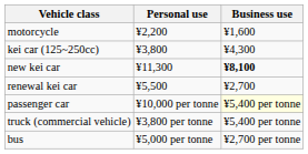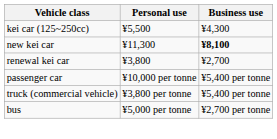- row: motorcycle | ¥2,200 | ¥1,600
kei car (125~250cc) | Personal use: ¥3,800 -> ¥5,500
renewal kei car | Personal use: ¥5,500 -> ¥3,800
passenger car | Business use: lightyellow background -> no background
